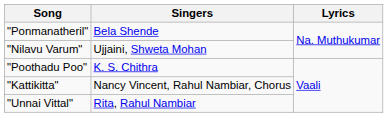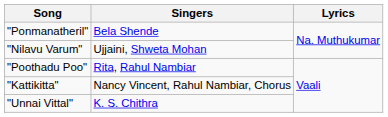"Poothadu Poo" | Singers: K. S. Chithra -> Rita, Rahul Nambiar
"Unnai Vittal" | Singers: Rita, Rahul Nambiar -> K. S. Chithra
